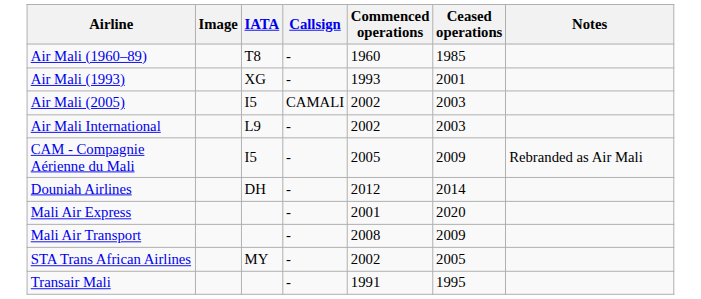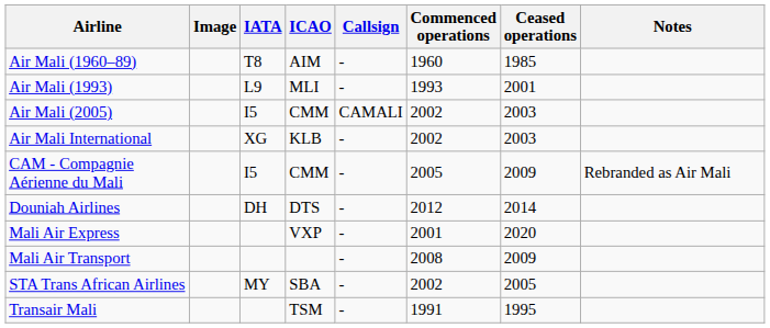+ column: ICAO | AIM | MLI | CMM | KLB | CMM | DTS | VXP | SBA | TSM
Air Mali (1993) | IATA: XG -> L9
Air Mali International | IATA: L9 -> XG
